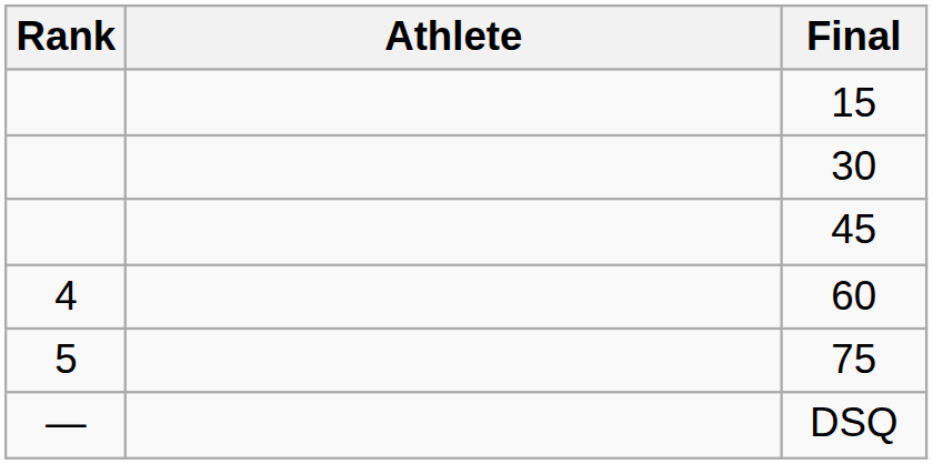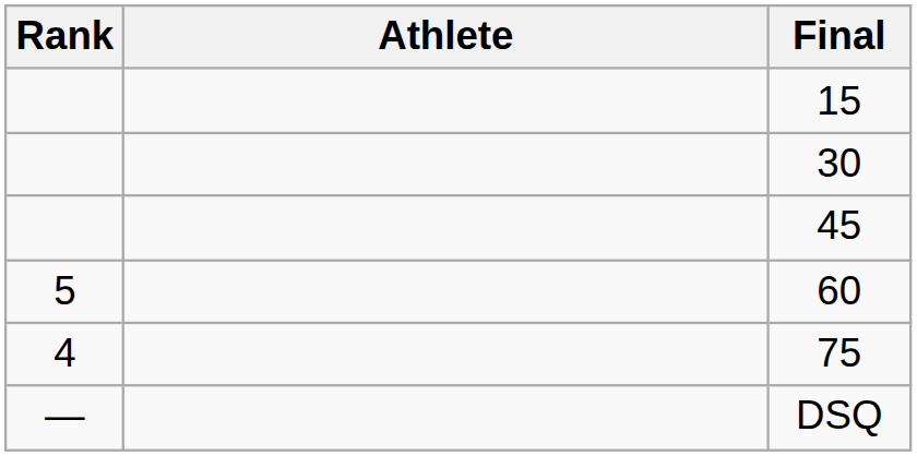60 | Rank: 4 -> 5
75 | Rank: 5 -> 4
